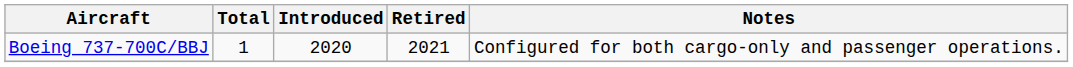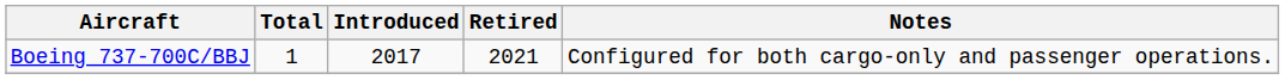Boeing 737-700C/BBJ | Introduced: 2020 -> 2017
